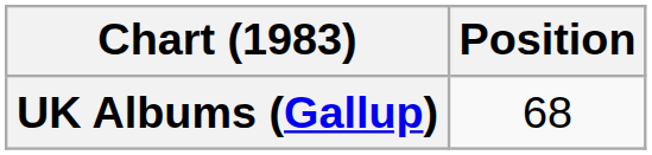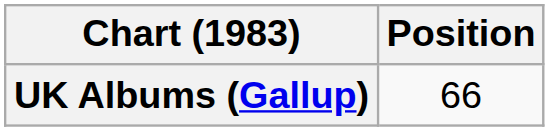UK Albums (Gallup) | Position: 68 -> 66
